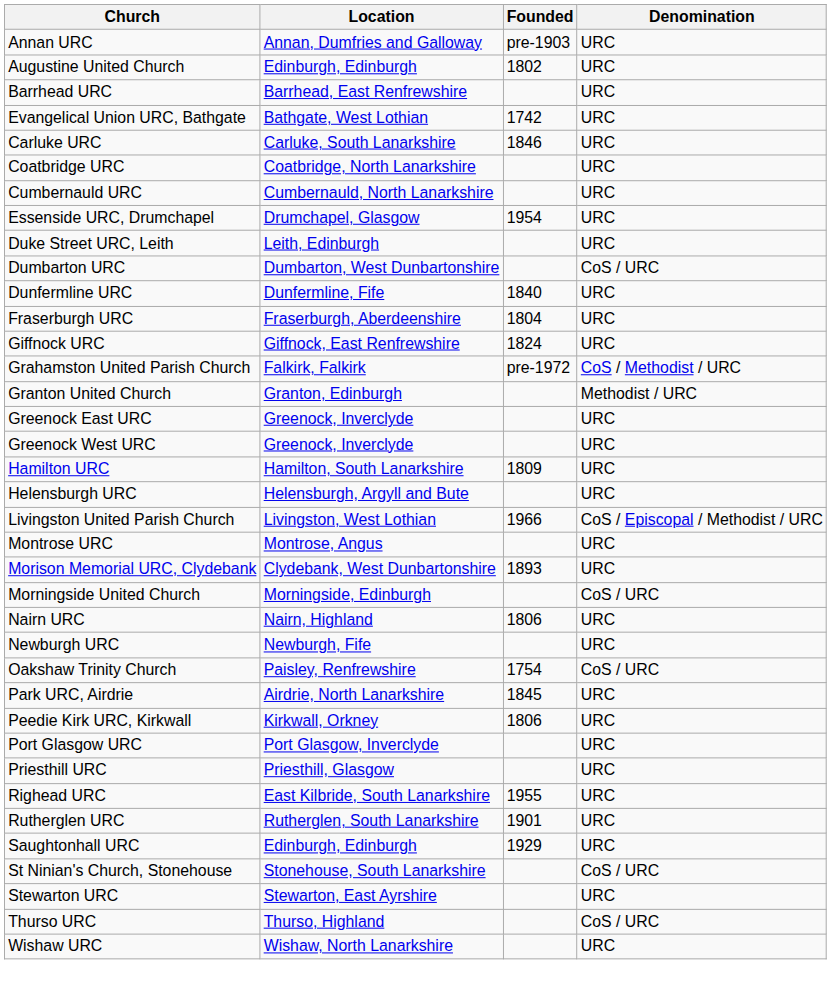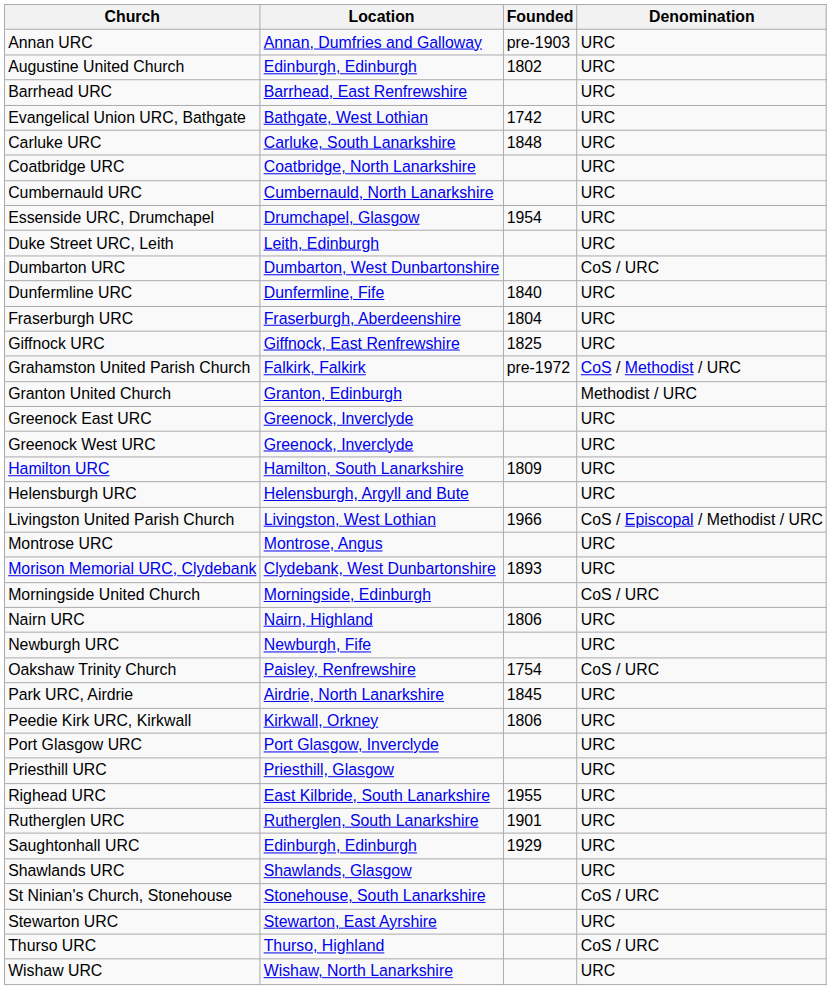Carluke URC | Founded: 1846 -> 1848
Giffnock URC | Founded: 1824 -> 1825
+ row: Shawlands URC | Shawlands, Glasgow | URC
